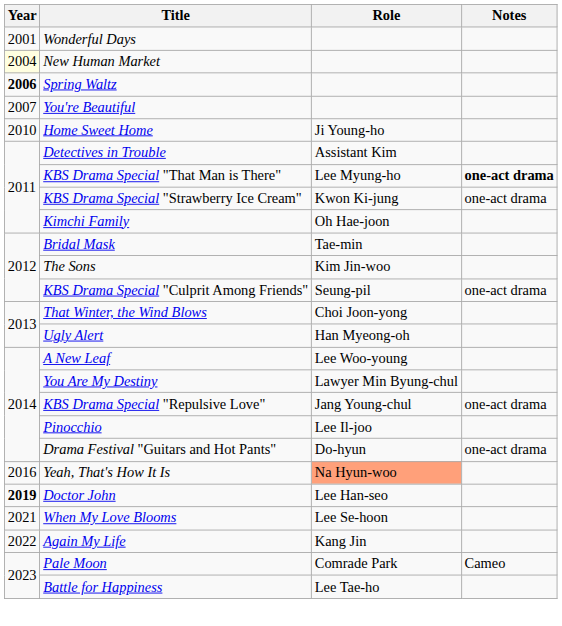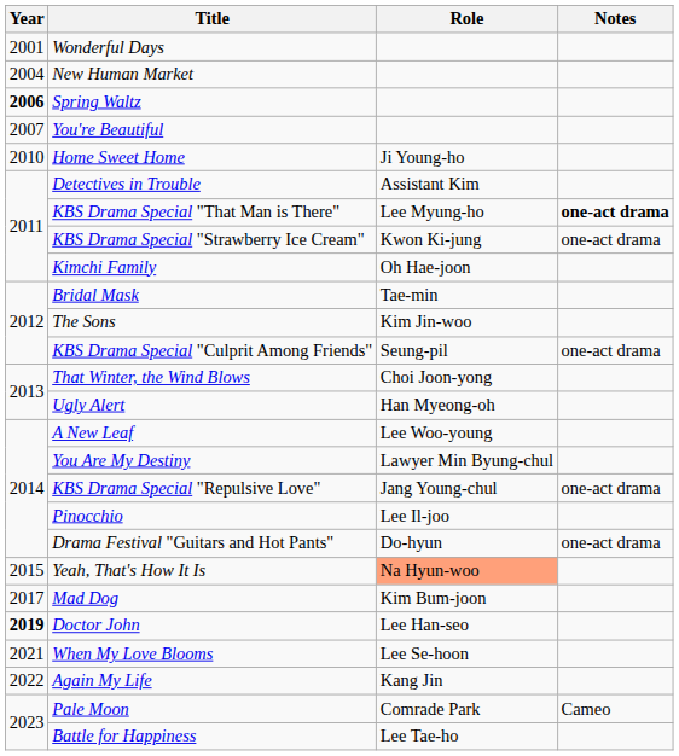New Human Market | Year: lightyellow background -> no background
Yeah, That's How It Is | Year: 2016 -> 2015
+ row: 2017 | Mad Dog | Kim Bum-joon
